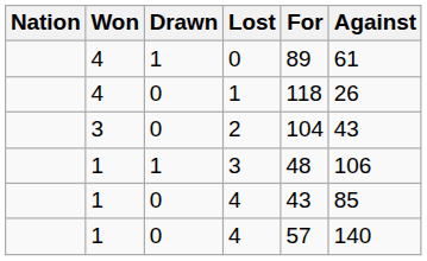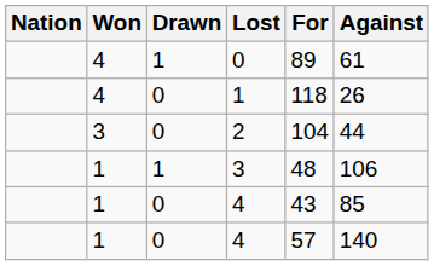2 | Against: 43 -> 44
